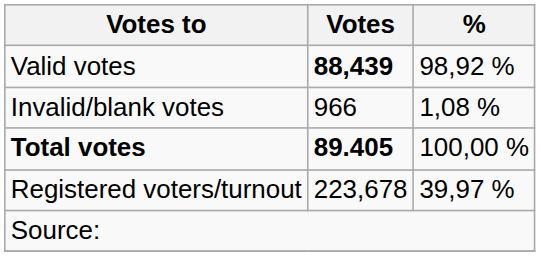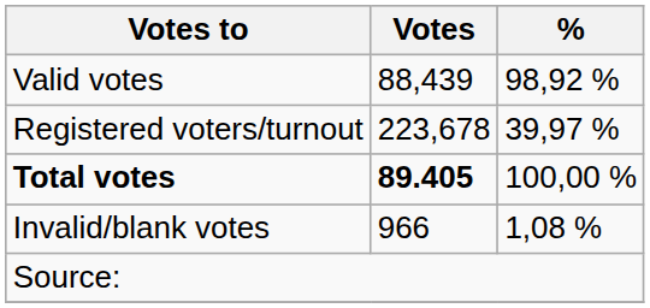Valid votes | Votes: bold -> normal
rows swapped: Invalid/blank votes <-> Registered voters/turnout
